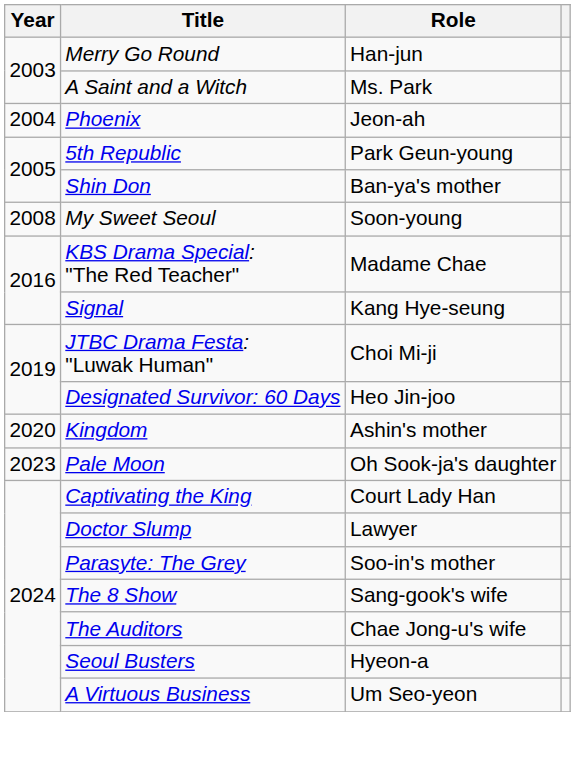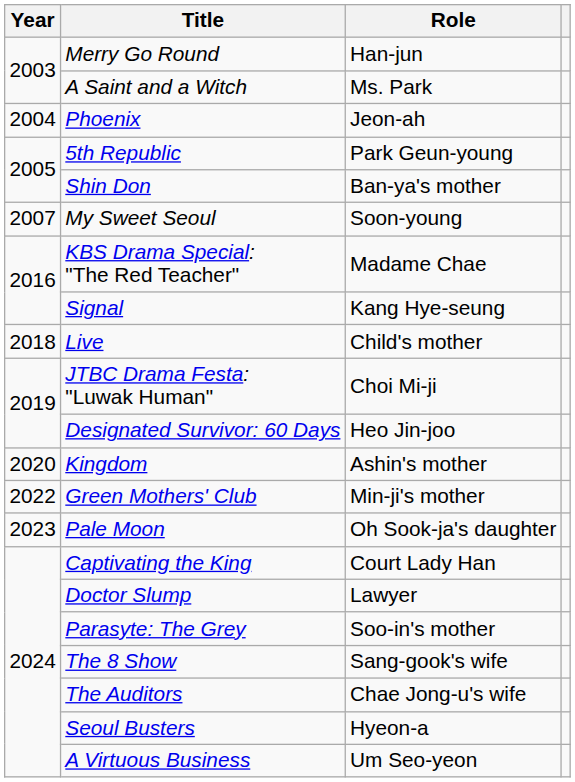My Sweet Seoul | Year: 2008 -> 2007
+ row: 2018 | Live | Child's mother
+ row: 2022 | Green Mothers' Club | Min-ji's mother
